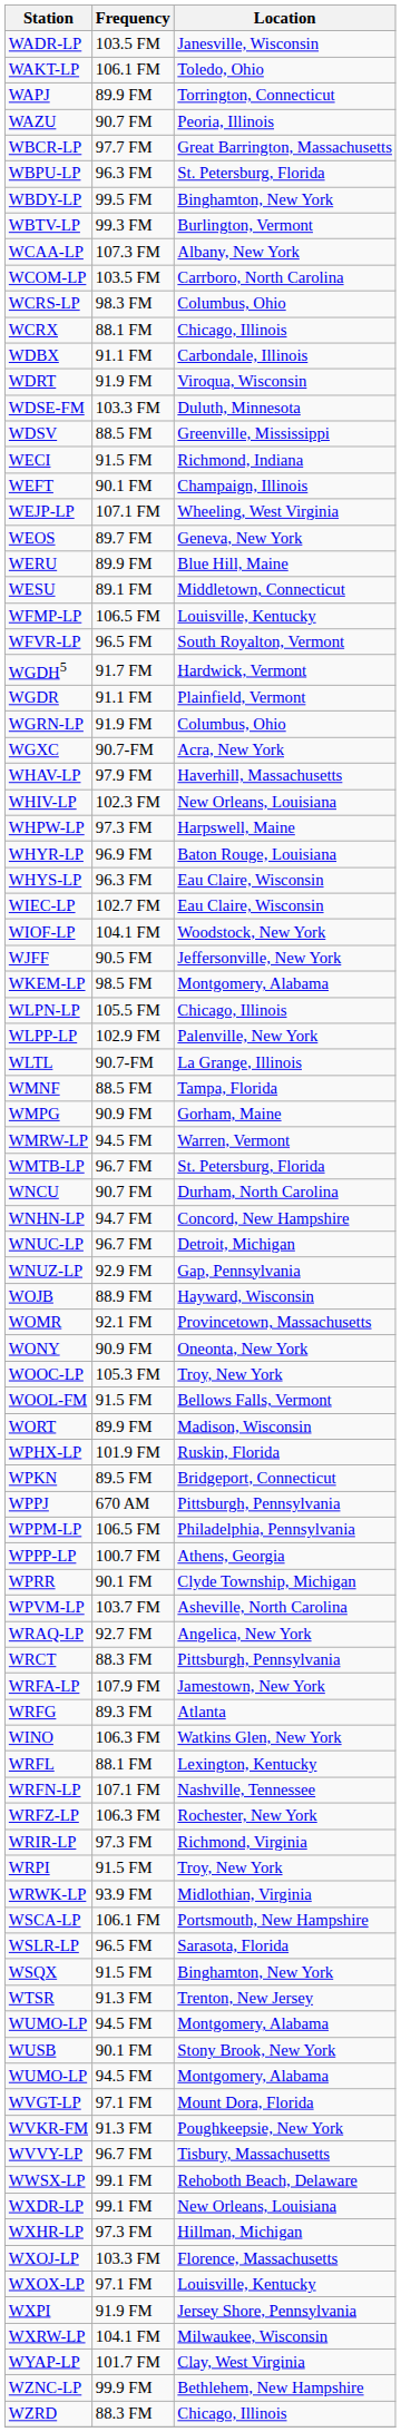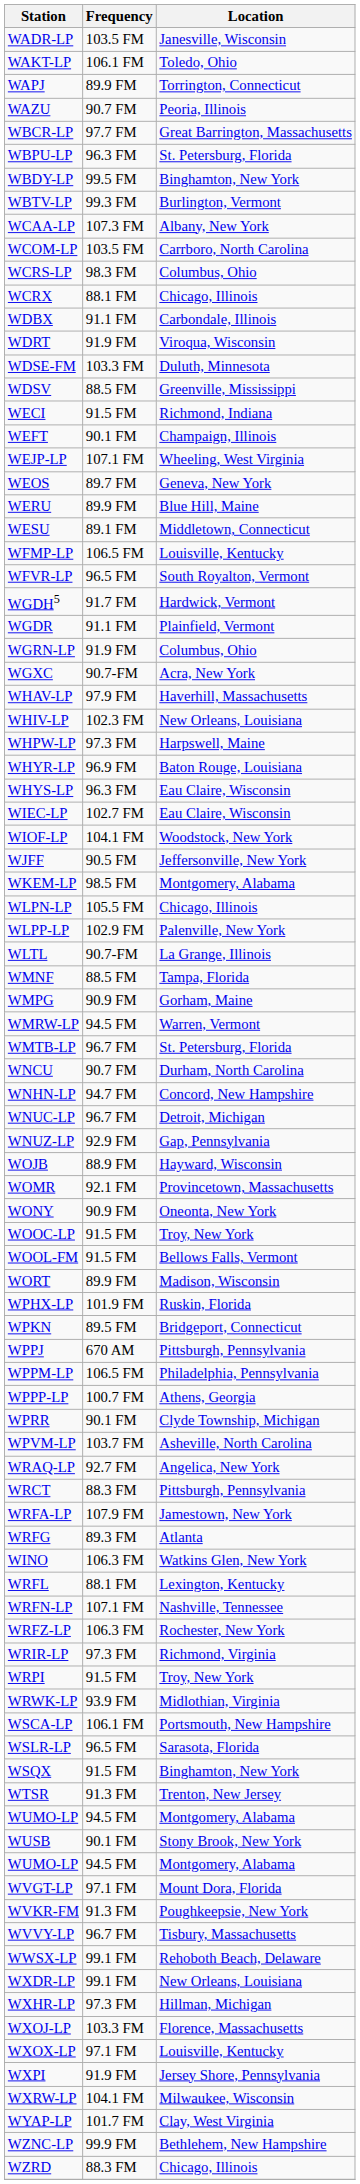WOOC-LP | Frequency: 105.3 FM -> 91.5 FM
